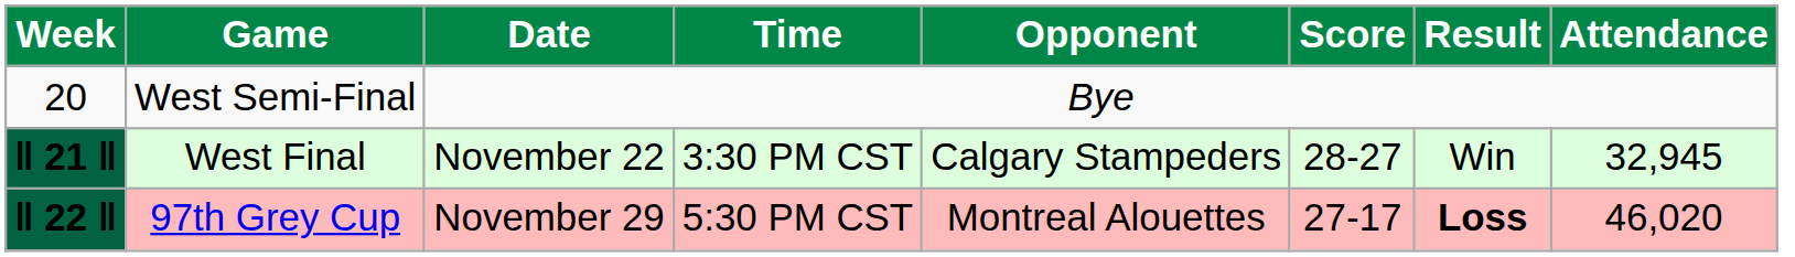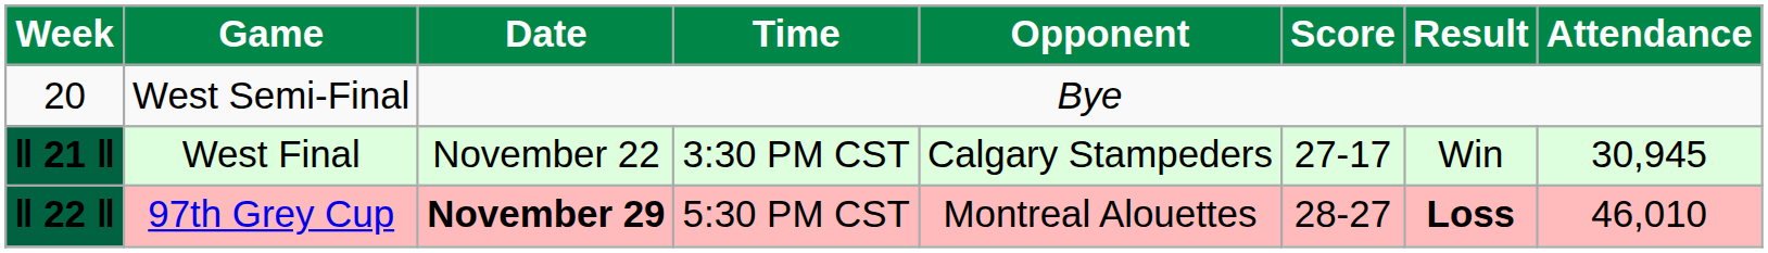West Final | Score: 28-27 -> 27-17
West Final | Attendance: 32,945 -> 30,945
97th Grey Cup | Date: normal -> bold
97th Grey Cup | Score: 27-17 -> 28-27
97th Grey Cup | Attendance: 46,020 -> 46,010
